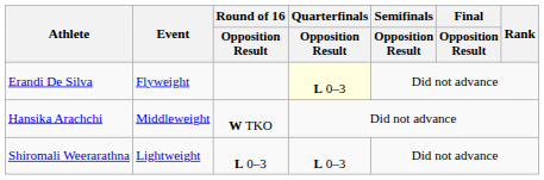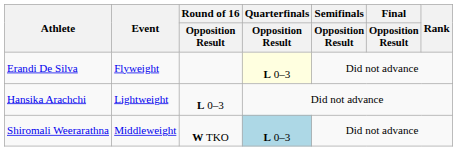Hansika Arachchi | Event: Middleweight -> Lightweight
Hansika Arachchi | Round of 16 / Opposition Result: W TKO -> L 0–3
Shiromali Weerarathna | Event: Lightweight -> Middleweight
Shiromali Weerarathna | Round of 16 / Opposition Result: L 0–3 -> W TKO
Shiromali Weerarathna | Quarterfinals / Opposition Result: no background -> lightblue background
